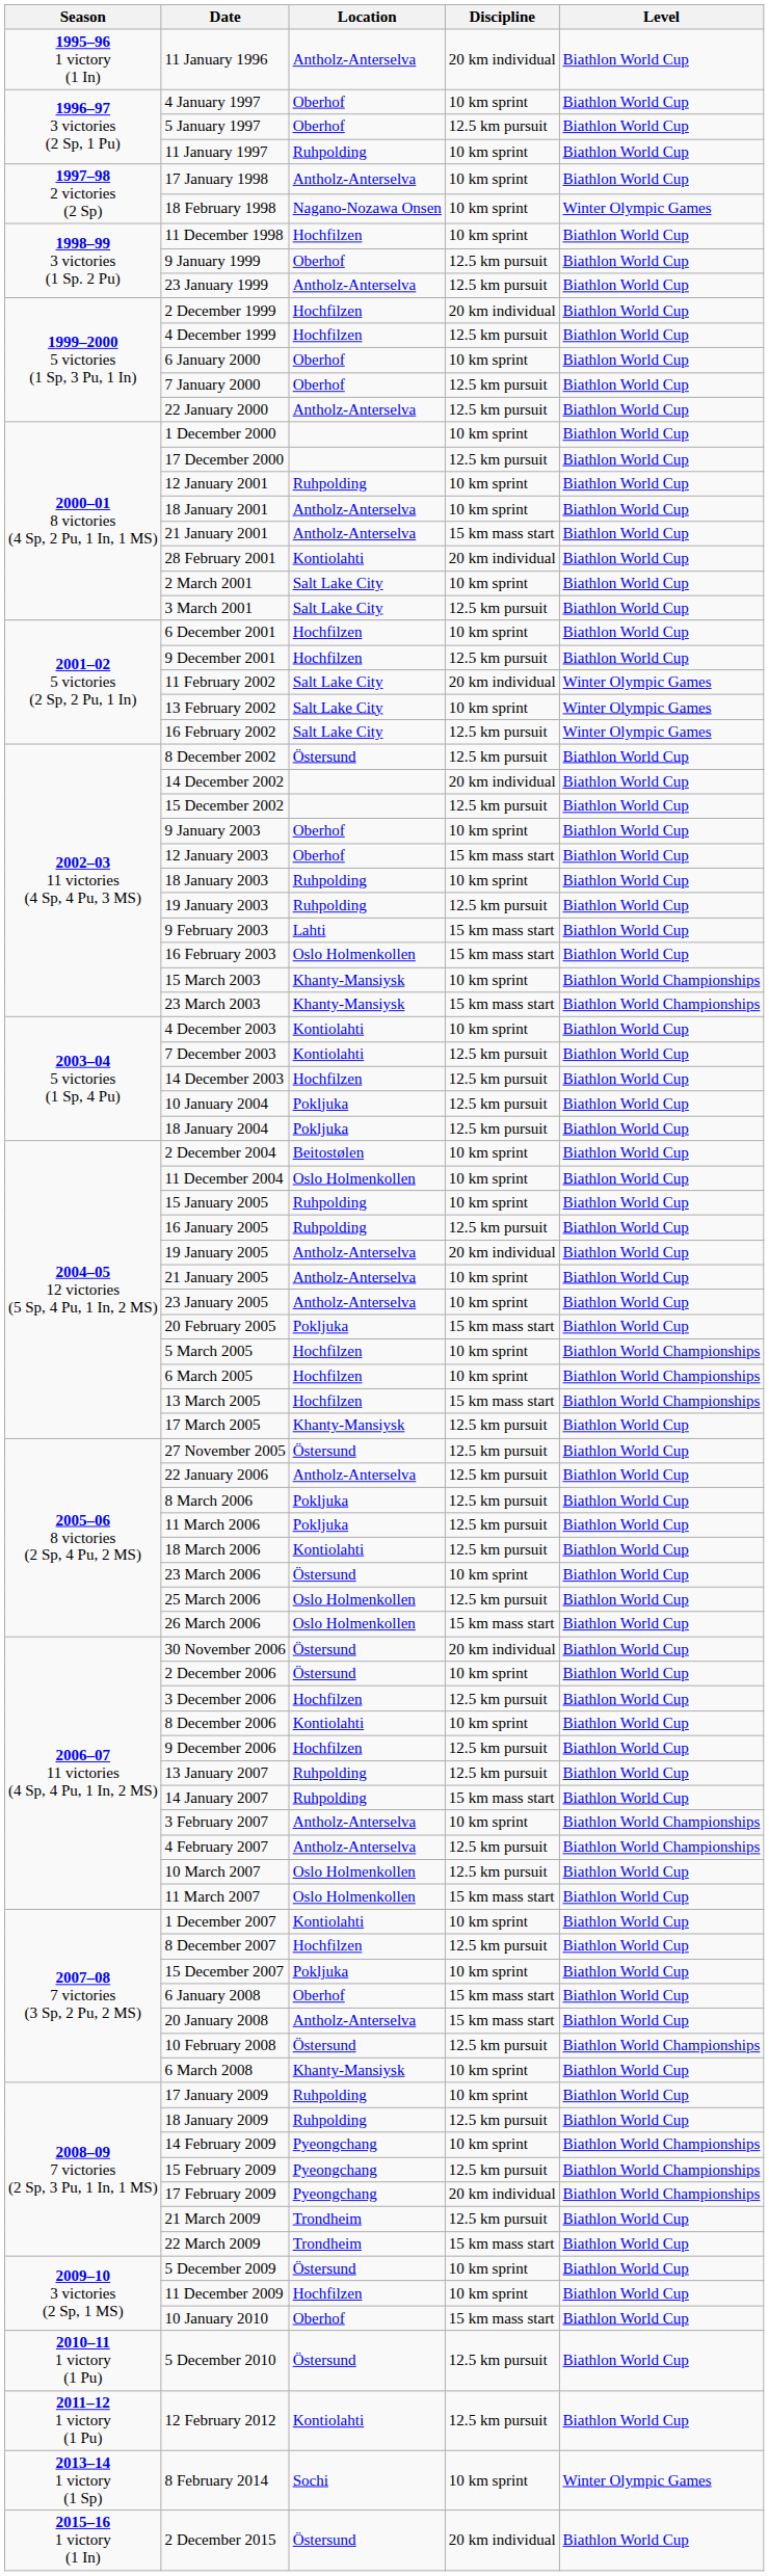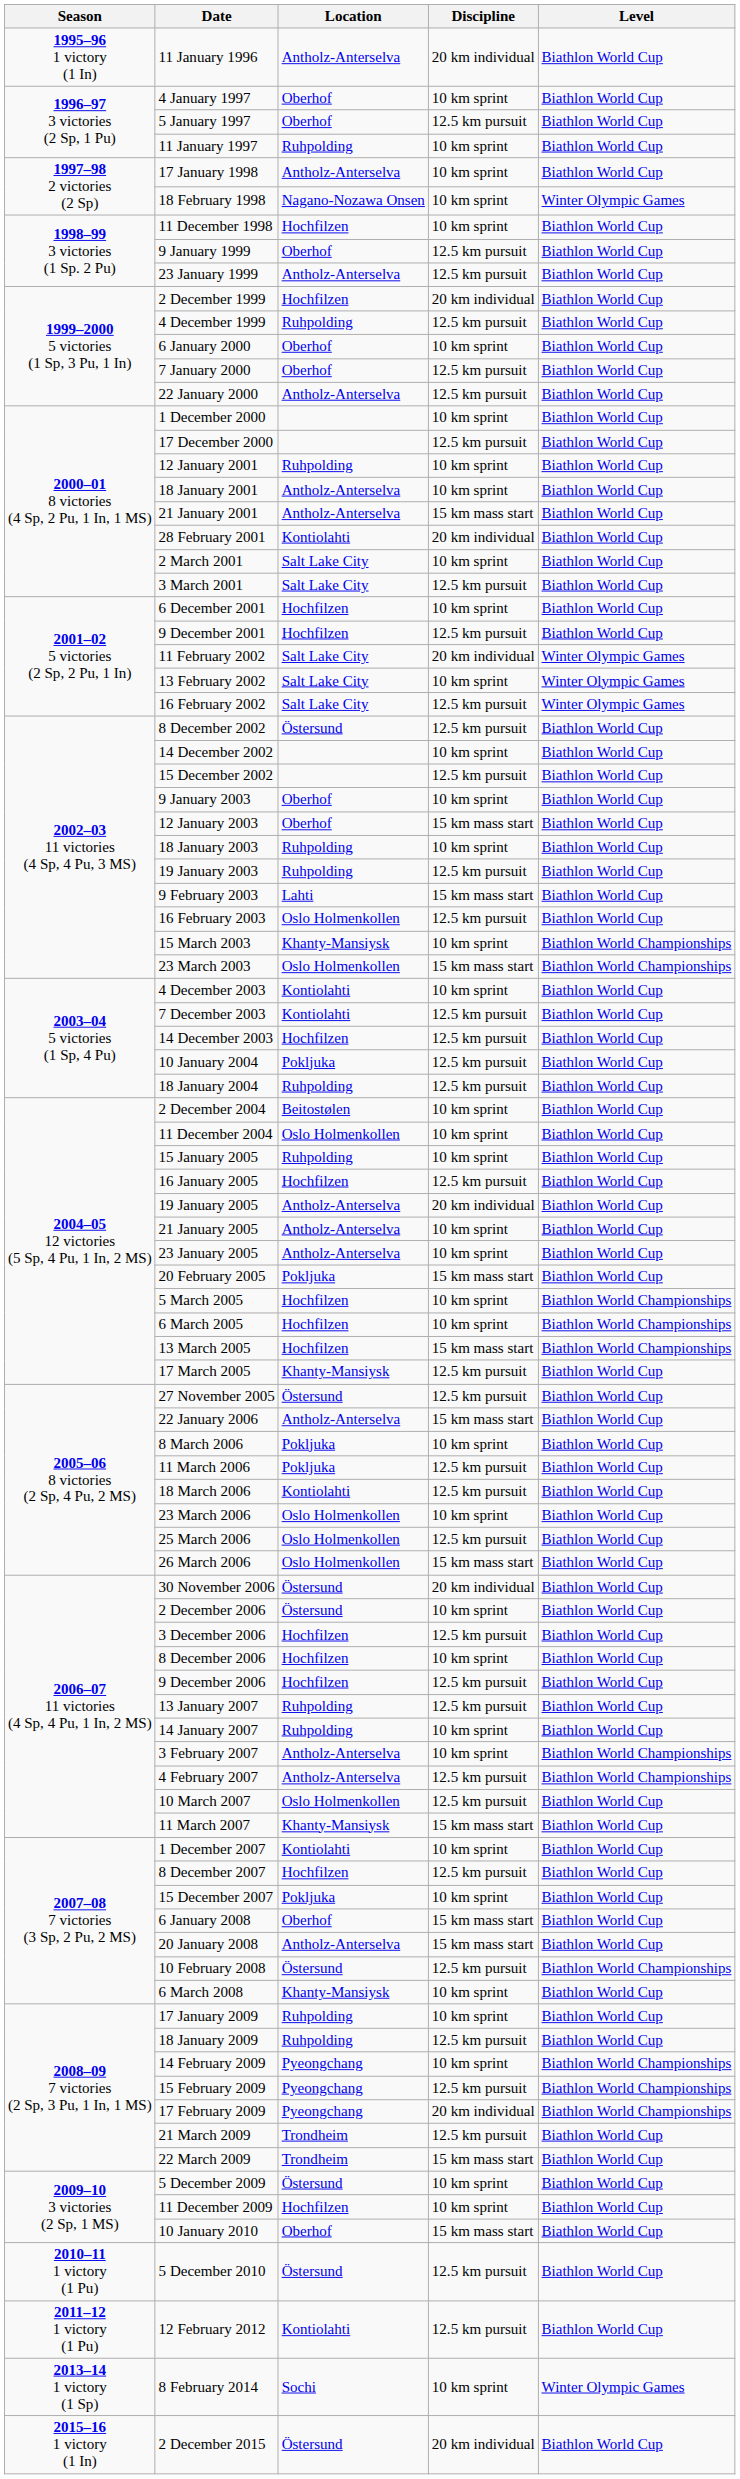4 December 1999 | Location: Hochfilzen -> Ruhpolding
14 December 2002 | Discipline: 20 km individual -> 10 km sprint
16 February 2003 | Discipline: 15 km mass start -> 12.5 km pursuit
23 March 2003 | Location: Khanty-Mansiysk -> Oslo Holmenkollen
18 January 2004 | Location: Pokljuka -> Ruhpolding
16 January 2005 | Location: Ruhpolding -> Hochfilzen
22 January 2006 | Discipline: 12.5 km pursuit -> 15 km mass start
8 March 2006 | Discipline: 12.5 km pursuit -> 10 km sprint
23 March 2006 | Location: Östersund -> Oslo Holmenkollen
8 December 2006 | Location: Kontiolahti -> Hochfilzen
14 January 2007 | Discipline: 15 km mass start -> 10 km sprint
11 March 2007 | Location: Oslo Holmenkollen -> Khanty-Mansiysk
